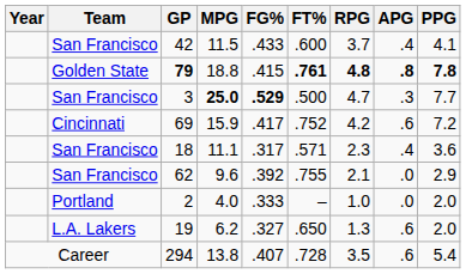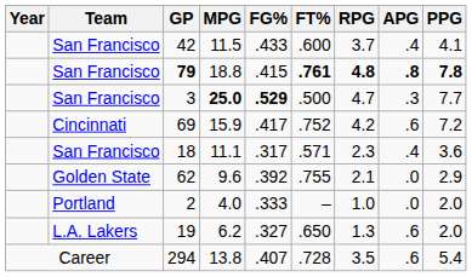79 | Team: Golden State -> San Francisco
62 | Team: San Francisco -> Golden State
